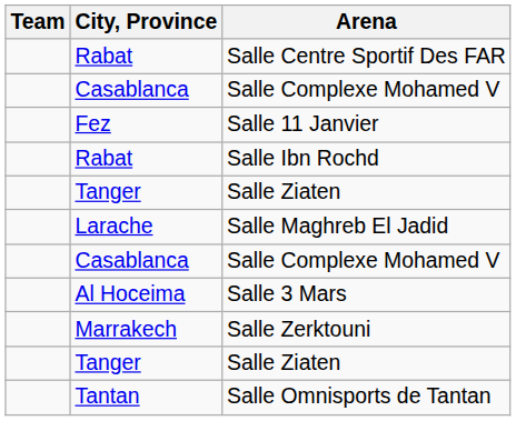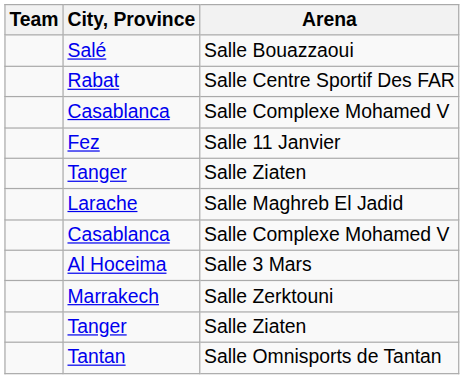+ row: Salé | Salle Bouazzaoui
- row: Rabat | Salle Ibn Rochd
